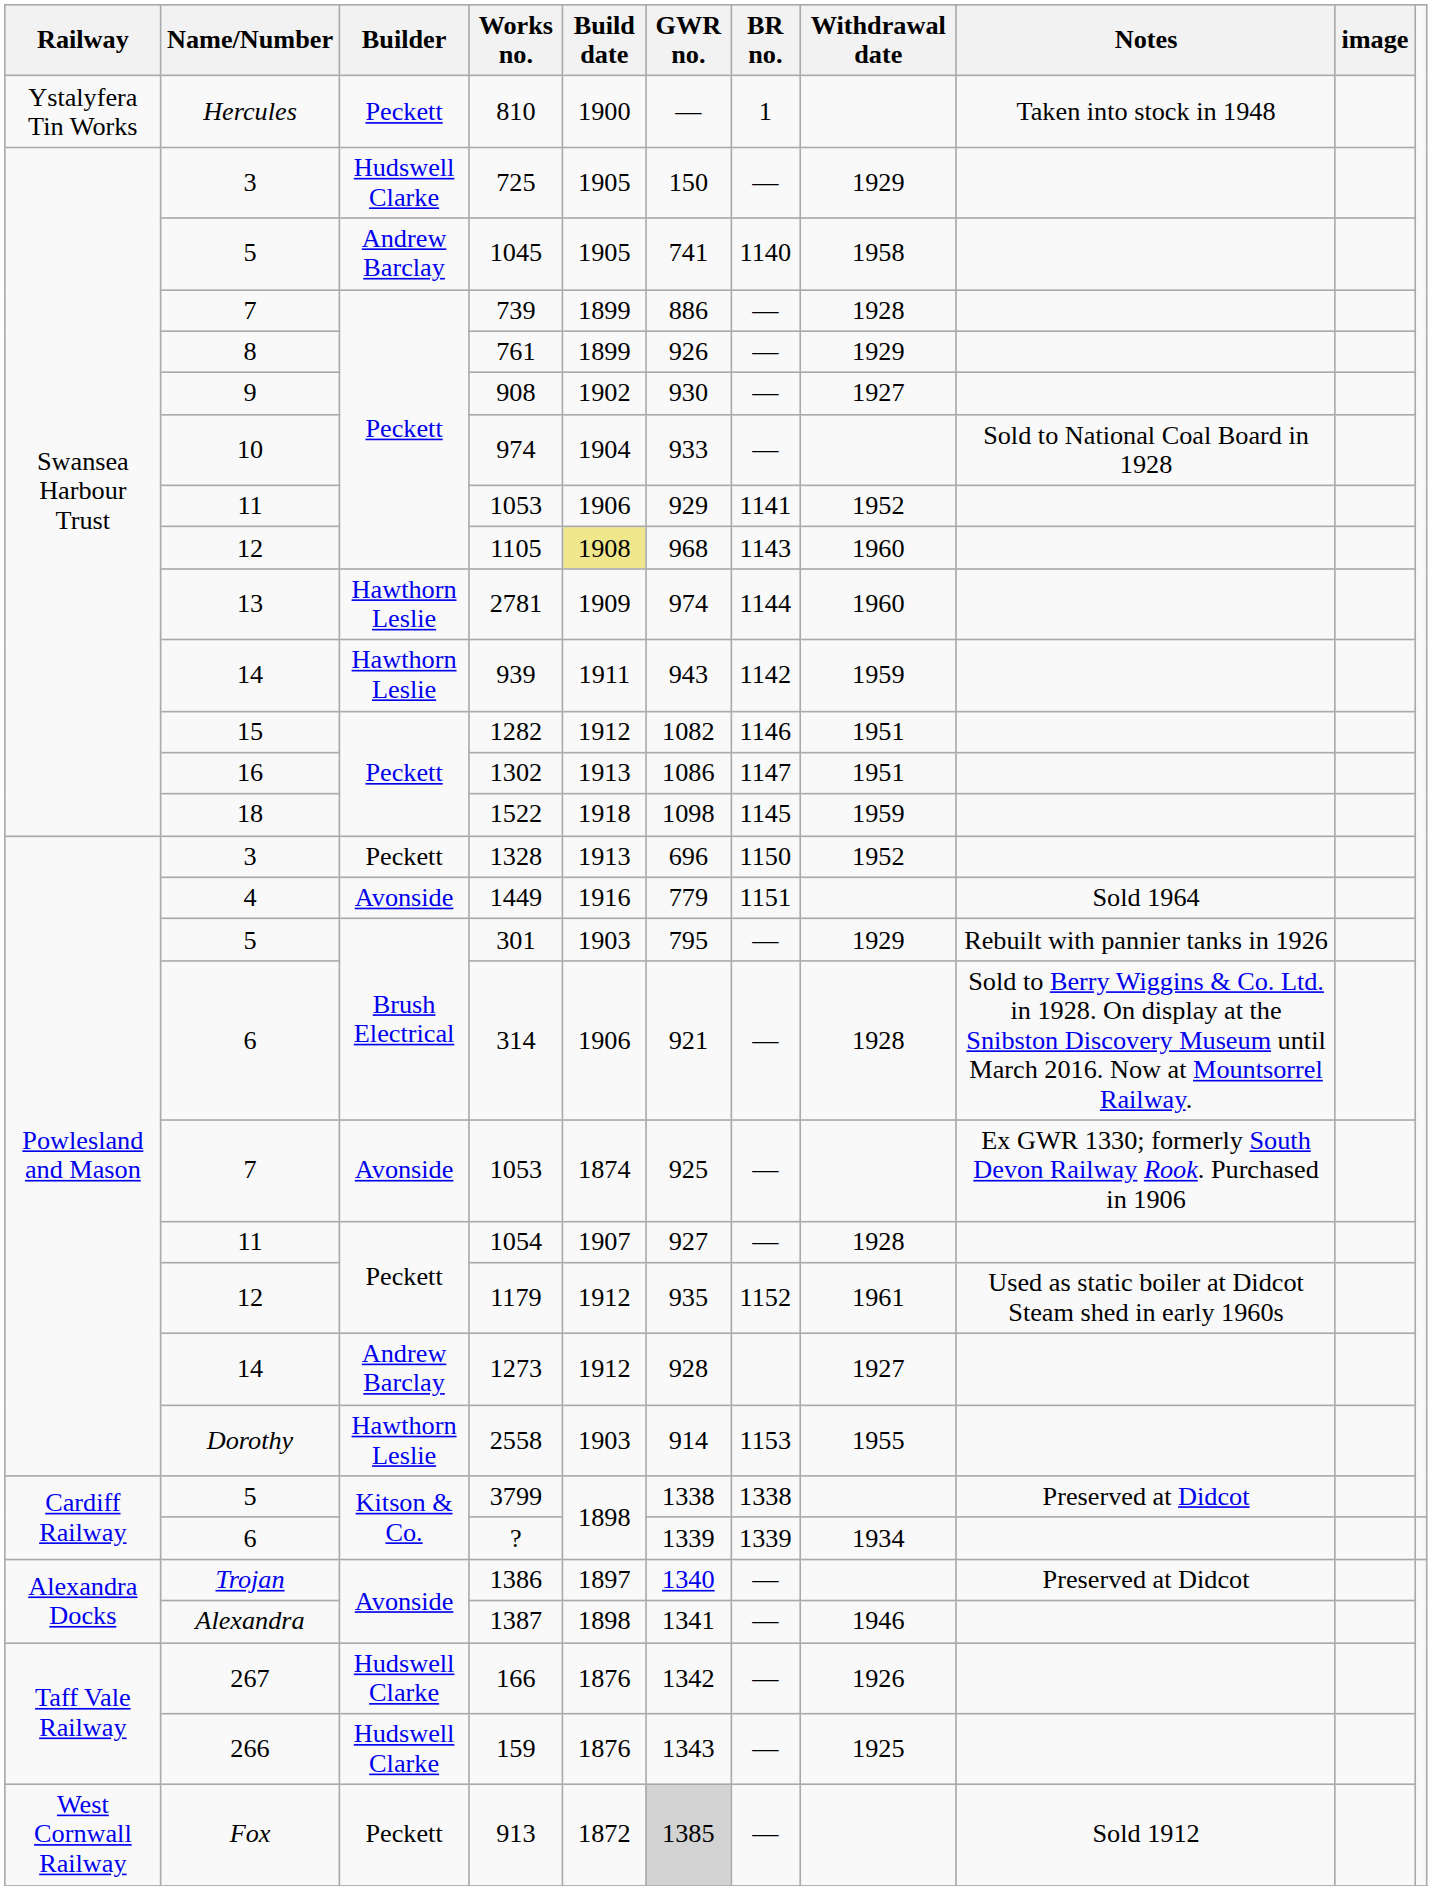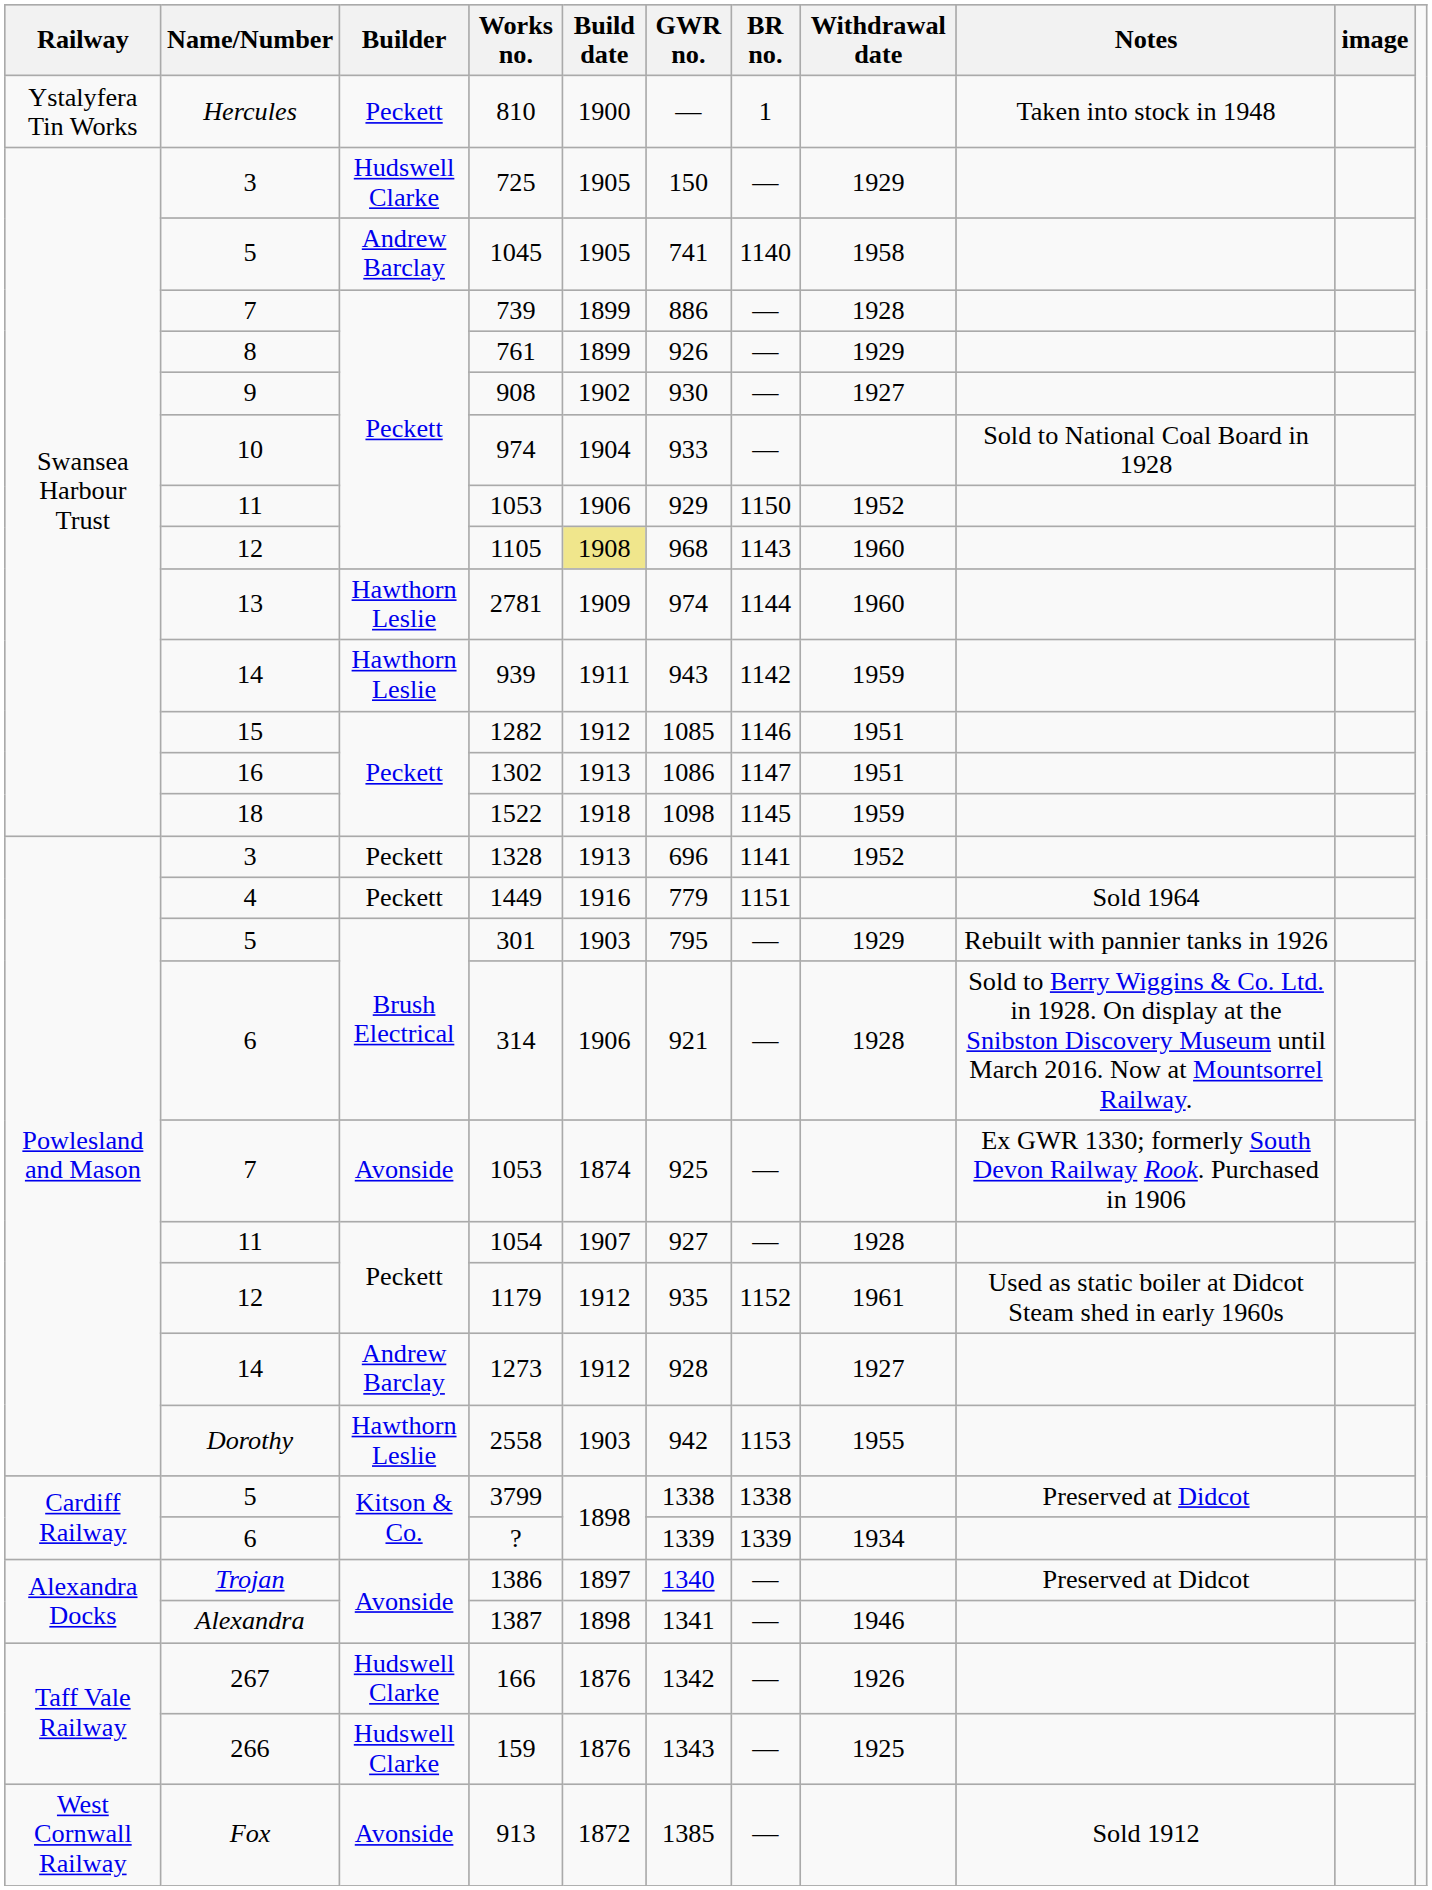11 / 1053 | BR no.: 1141 -> 1150
1282 | GWR no.: 1082 -> 1085
1328 | BR no.: 1150 -> 1141
1449 | Builder: Avonside -> Peckett
2558 | GWR no.: 914 -> 942
913 | Builder: Peckett -> Avonside
913 | GWR no.: lightgrey background -> no background
